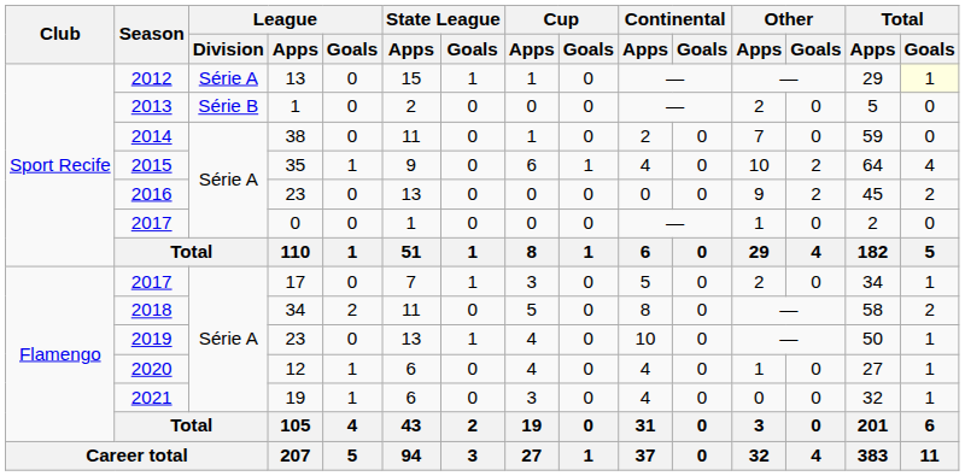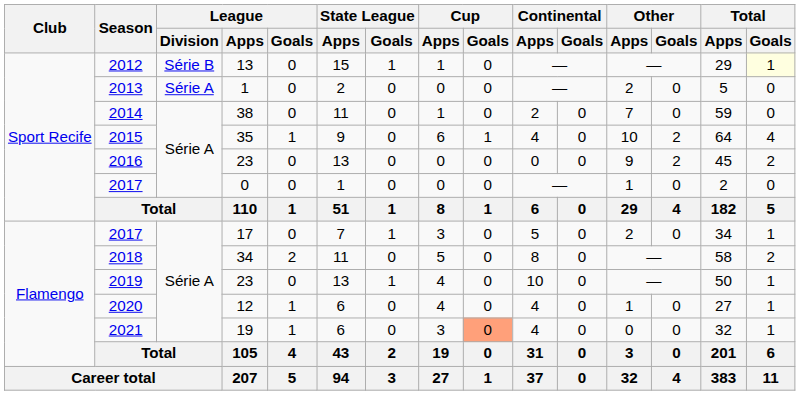2012 | League / Division: Série A -> Série B
2013 | League / Division: Série B -> Série A
2021 | Cup / Goals: no background -> lightsalmon background
